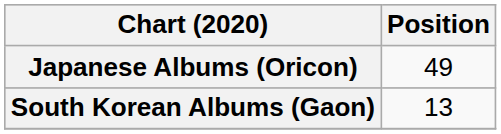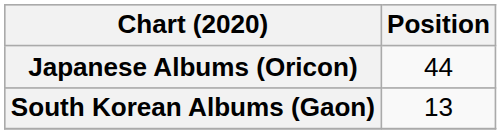Japanese Albums (Oricon) | Position: 49 -> 44
